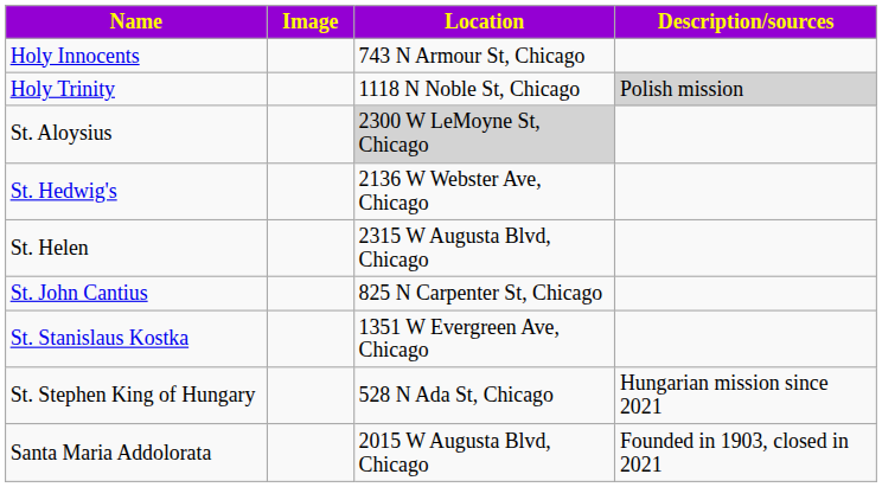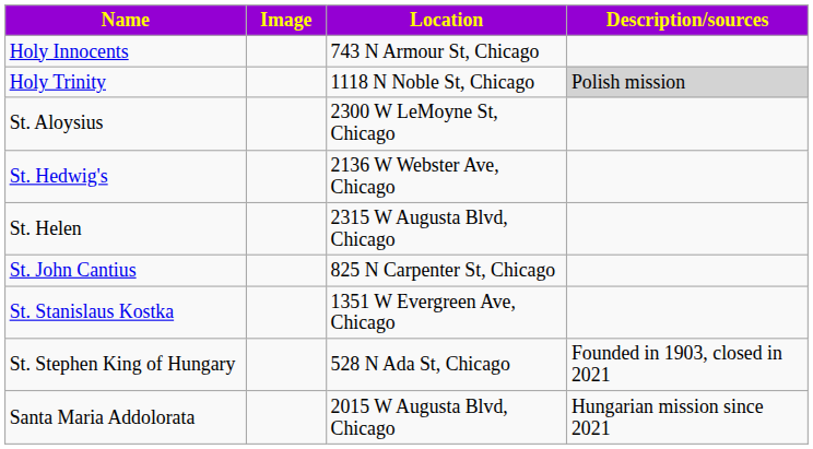St. Aloysius | Location: lightgrey background -> no background
St. Stephen King of Hungary | Description/sources: Hungarian mission since 2021 -> Founded in 1903, closed in 2021
Santa Maria Addolorata | Description/sources: Founded in 1903, closed in 2021 -> Hungarian mission since 2021
